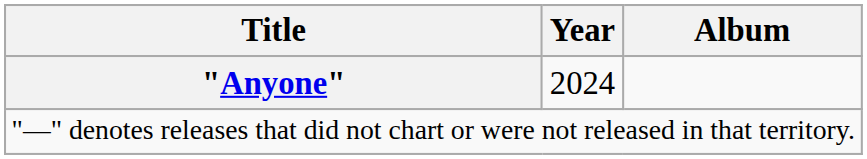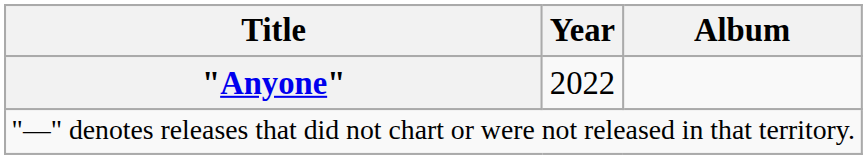"Anyone" | Year: 2024 -> 2022
